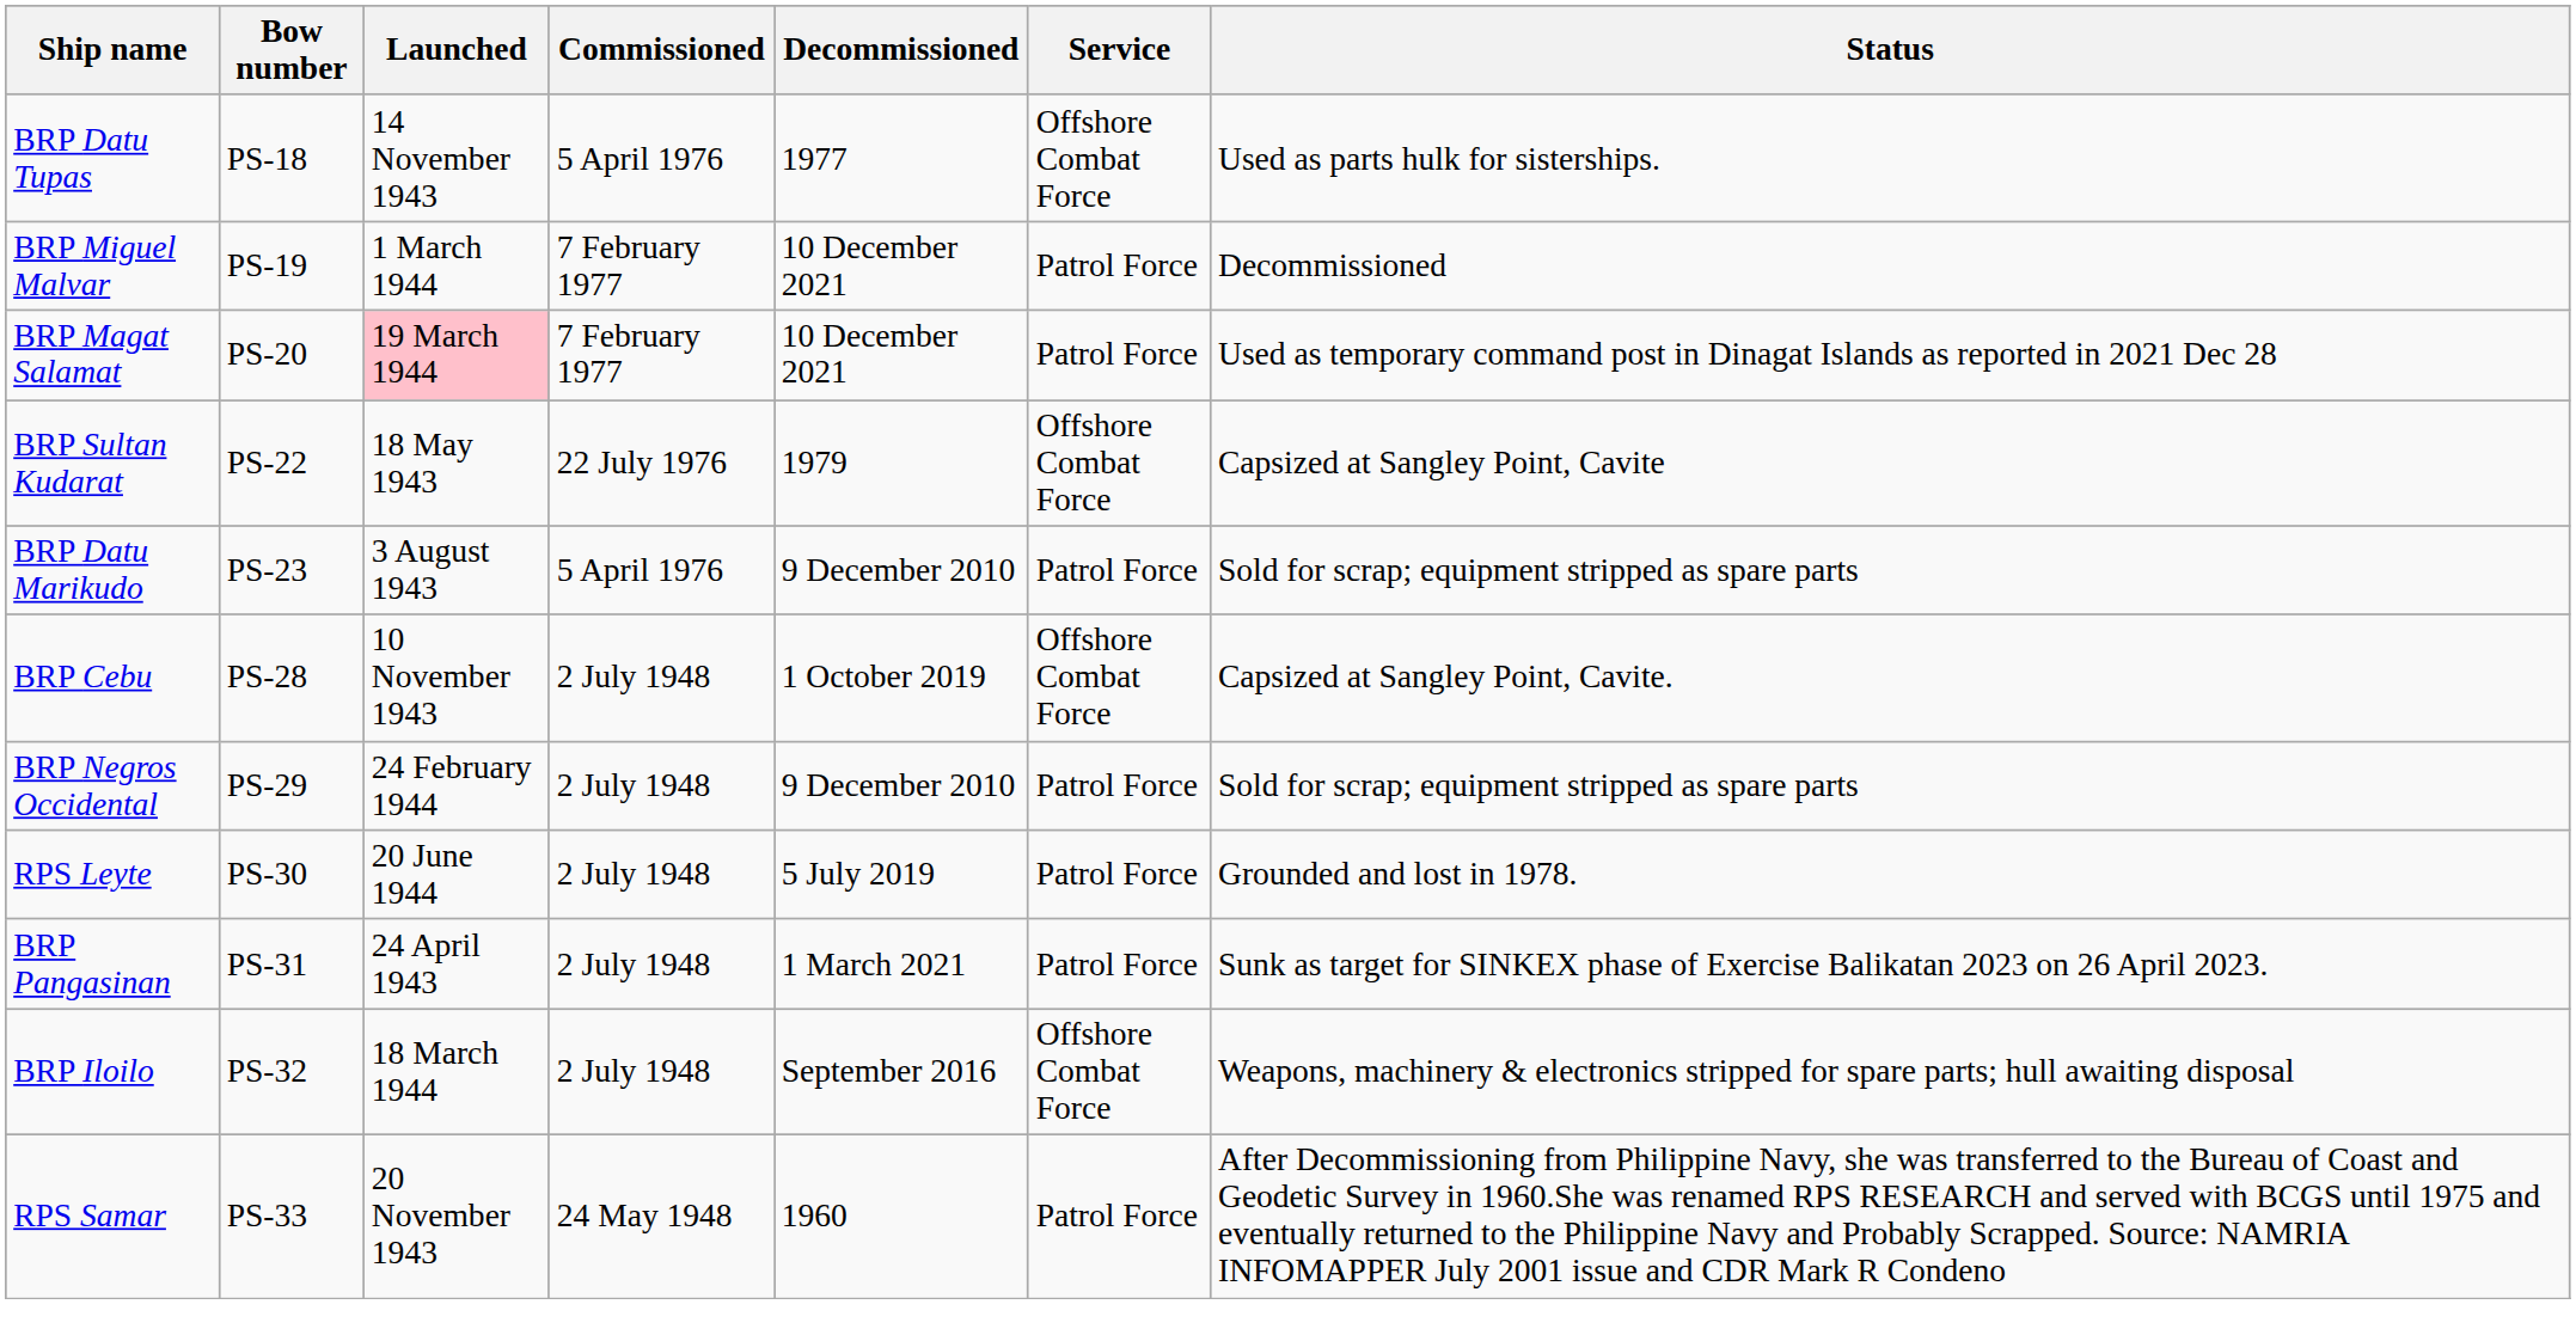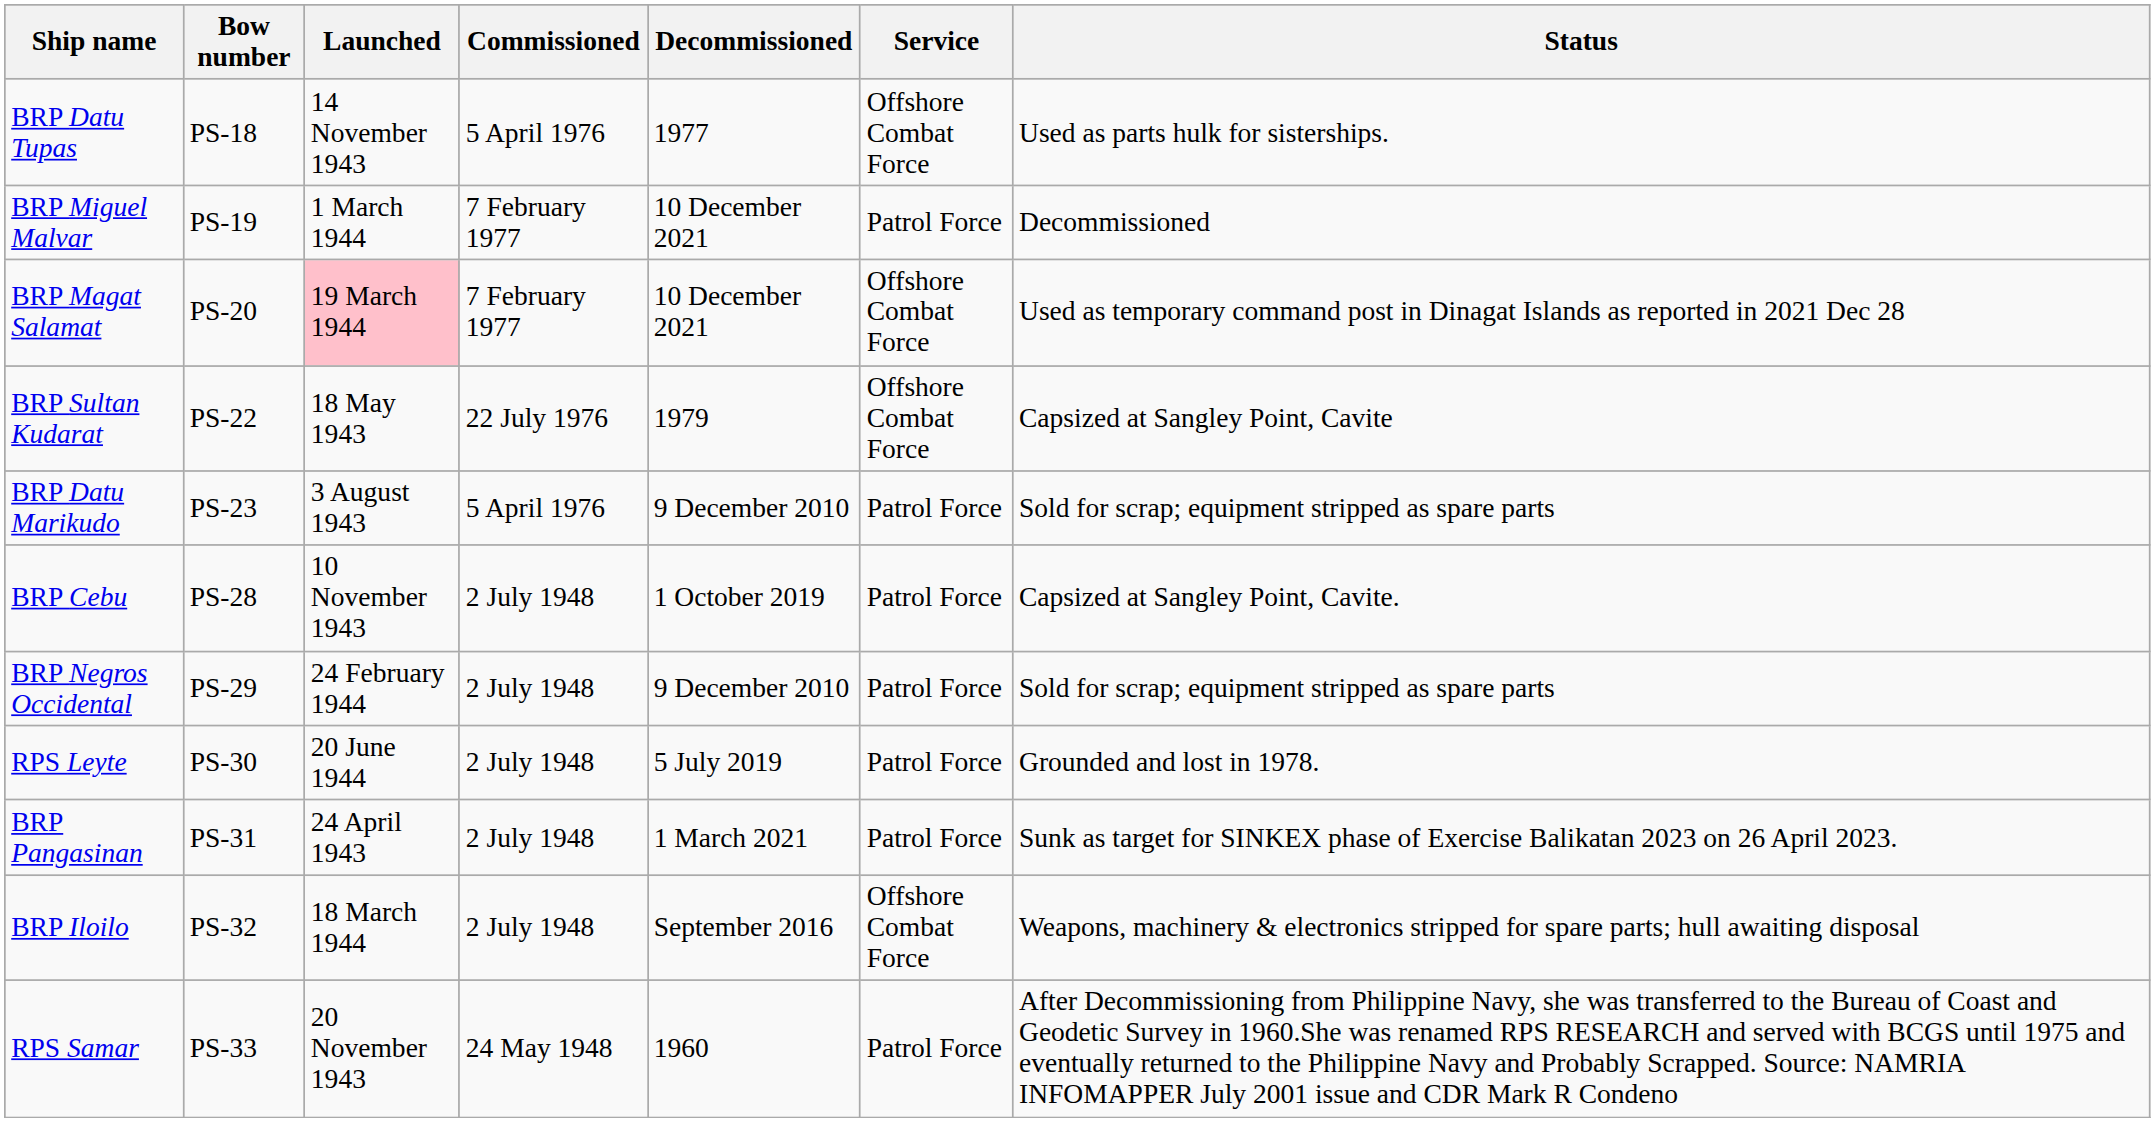BRP Magat Salamat | Service: Patrol Force -> Offshore Combat Force
BRP Cebu | Service: Offshore Combat Force -> Patrol Force
